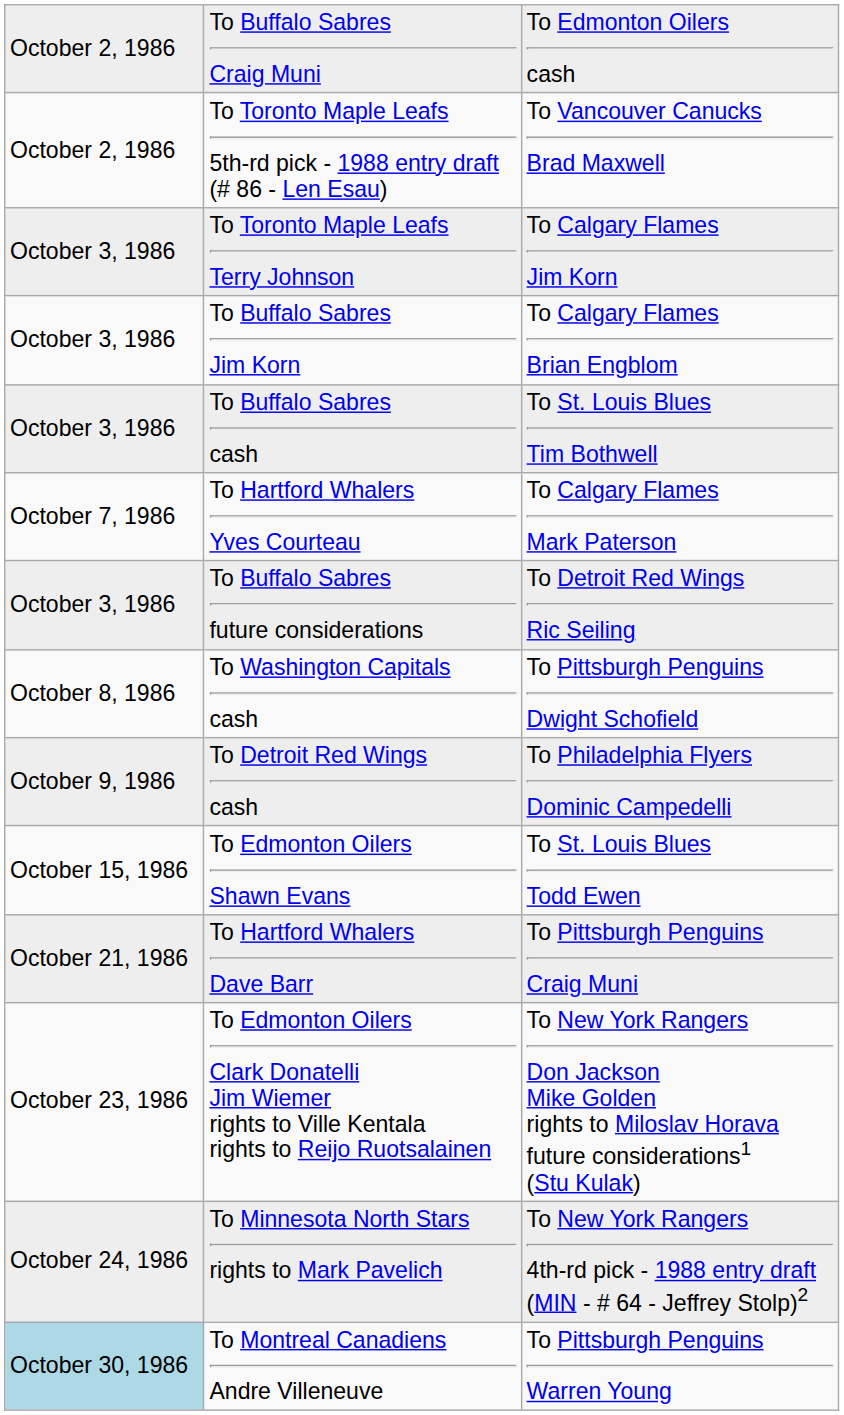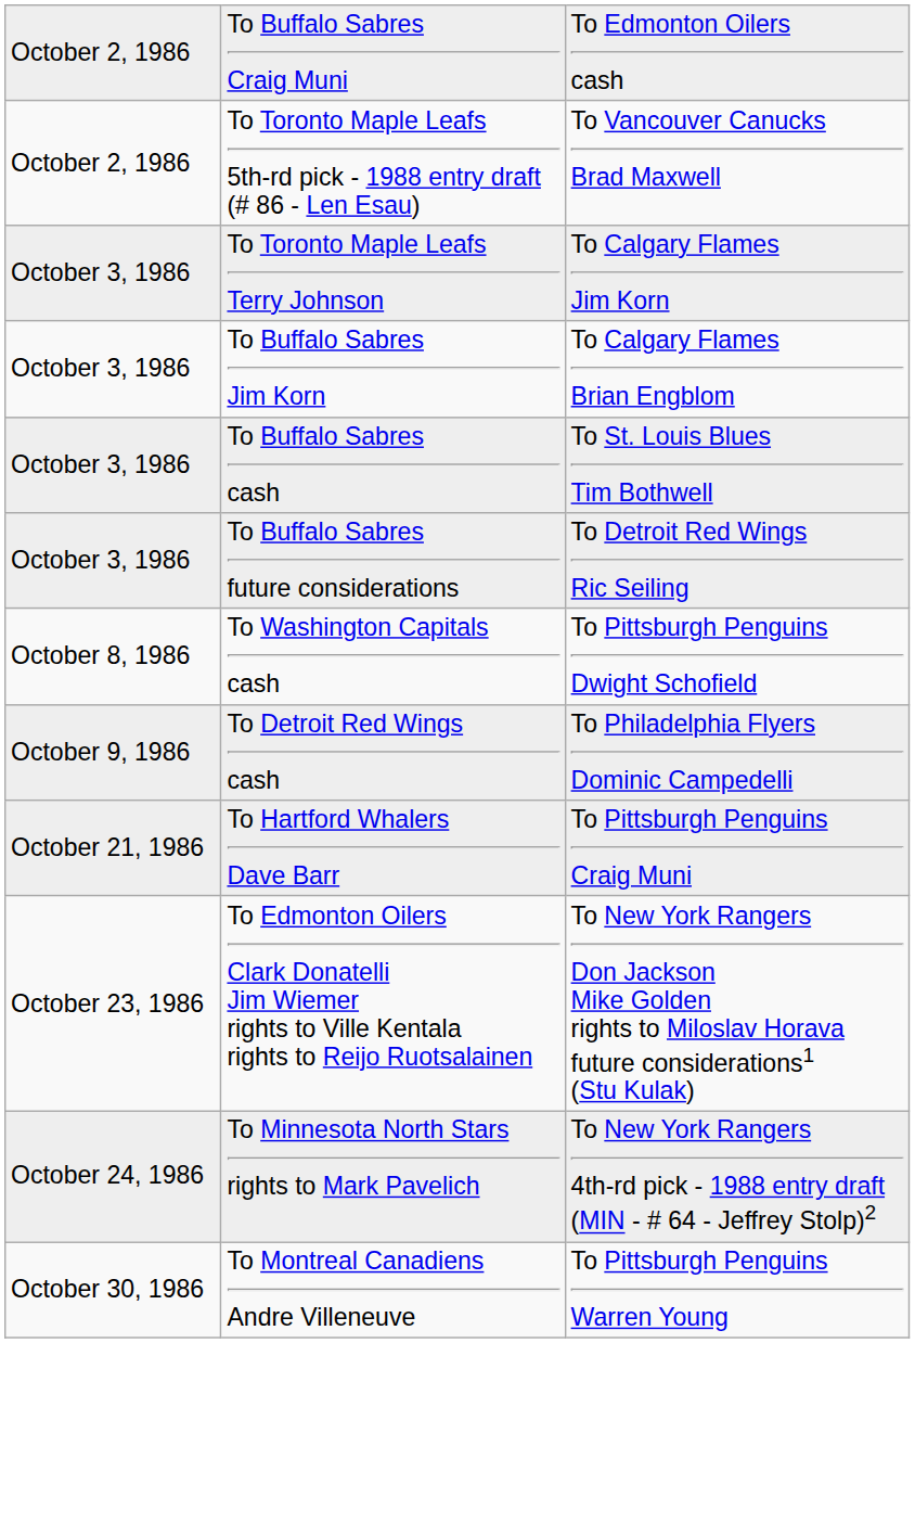- row: October 7, 1986 | To Hartford Whalers Yves Courteau | To Calgary Flames Mark Paterson
- row: October 15, 1986 | To Edmonton Oilers Shawn Evans | To St. Louis Blues Todd Ewen
To Montreal Canadiens Andre Villeneuve | column 1: lightblue background -> no background
